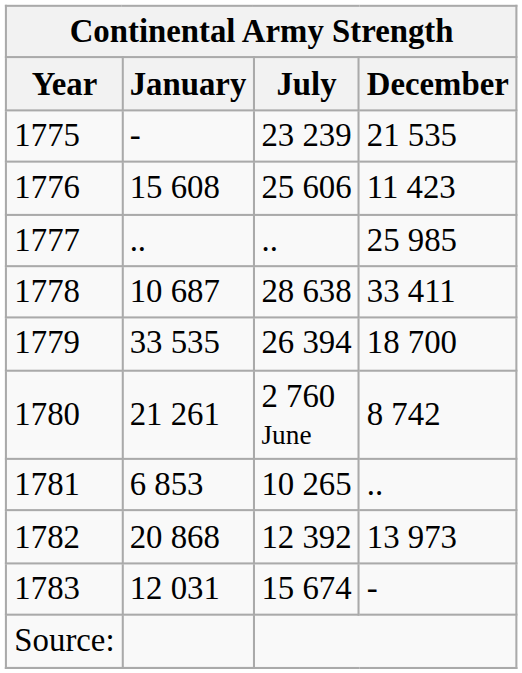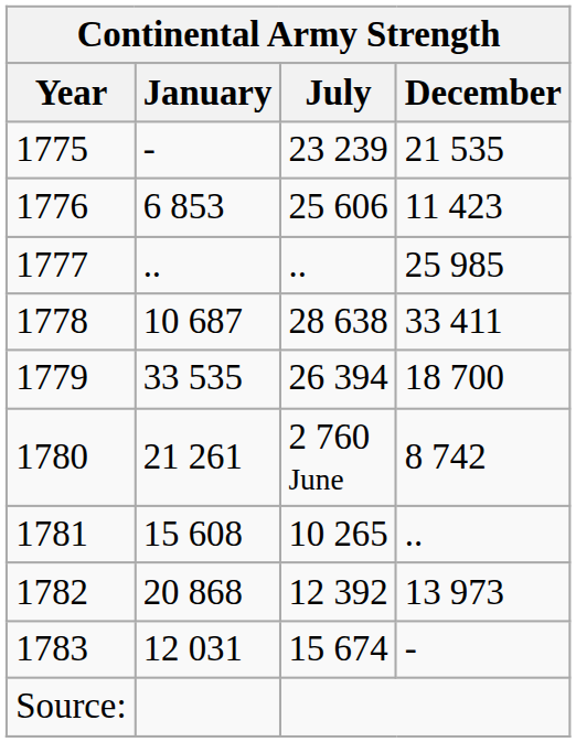1776 | January: 15 608 -> 6 853
1781 | January: 6 853 -> 15 608
